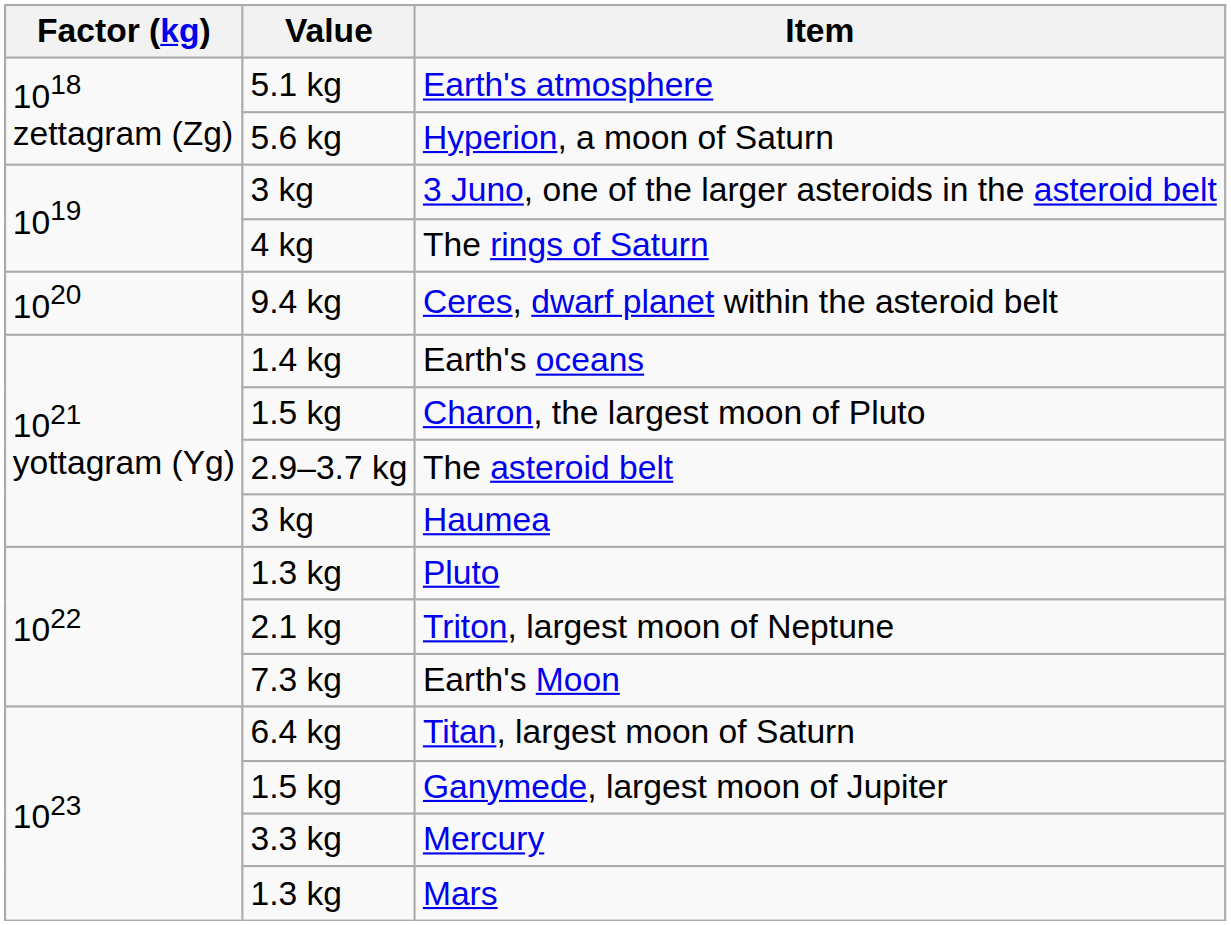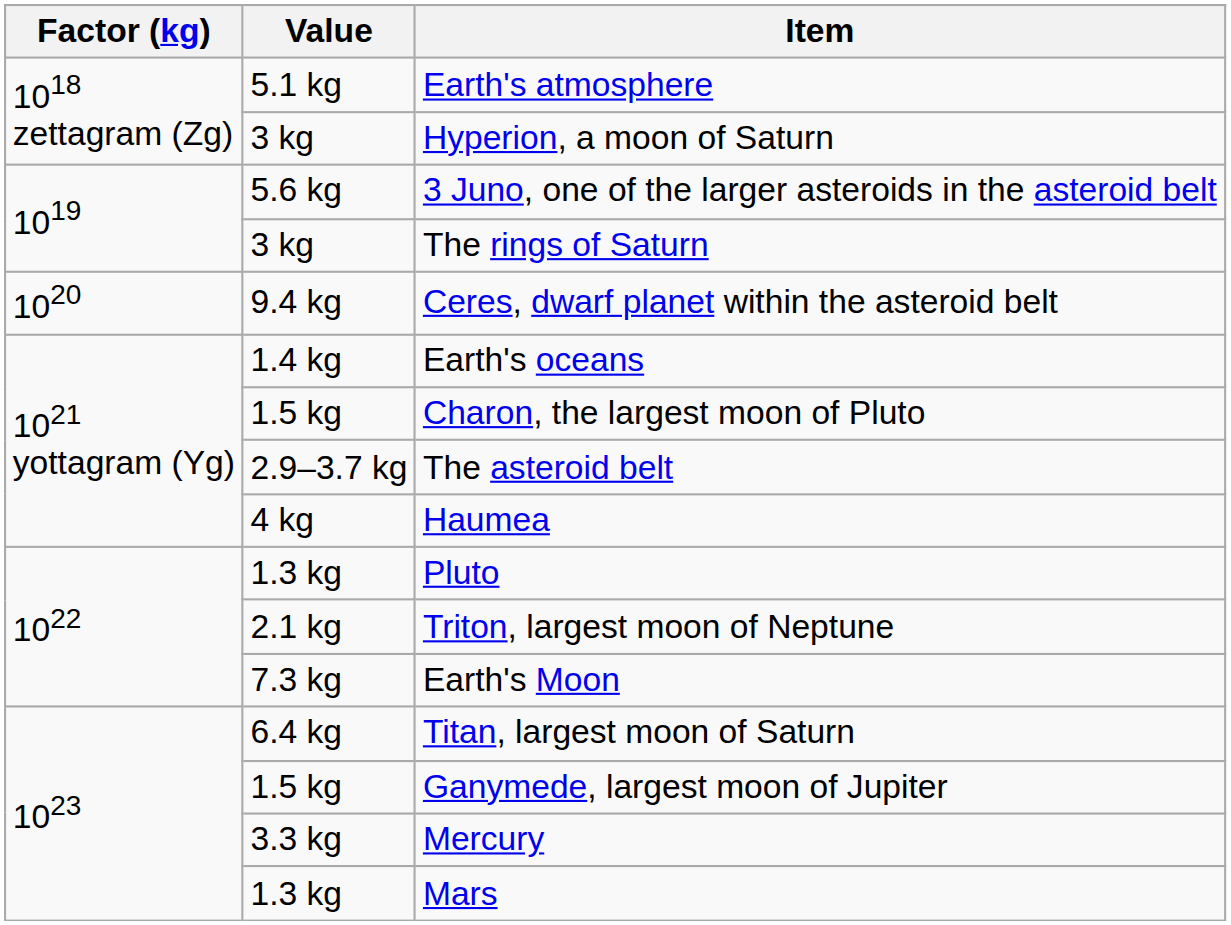Hyperion, a moon of Saturn | Value: 5.6 kg -> 3 kg
3 Juno, one of the larger asteroids in the asteroid belt | Value: 3 kg -> 5.6 kg
The rings of Saturn | Value: 4 kg -> 3 kg
Haumea | Value: 3 kg -> 4 kg
